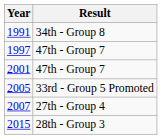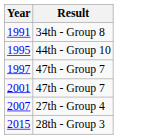+ row: 1995 | 44th - Group 10
- row: 2005 | 33rd - Group 5 Promoted
